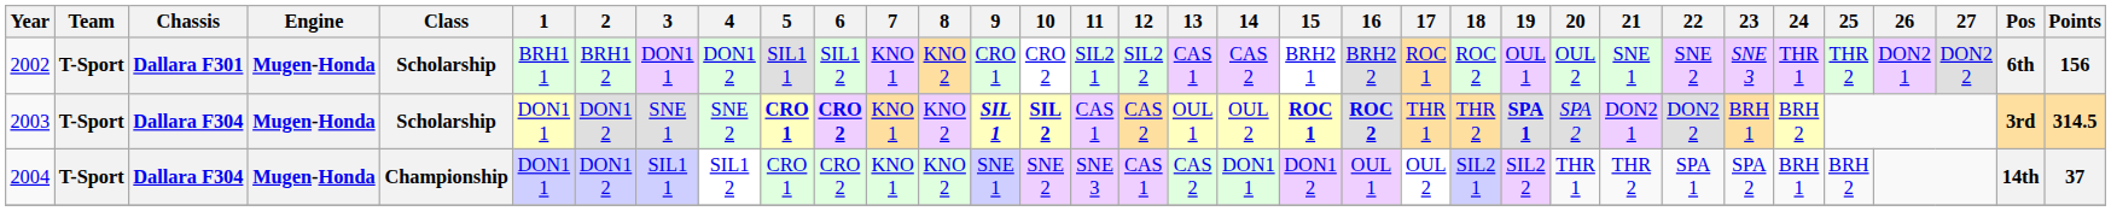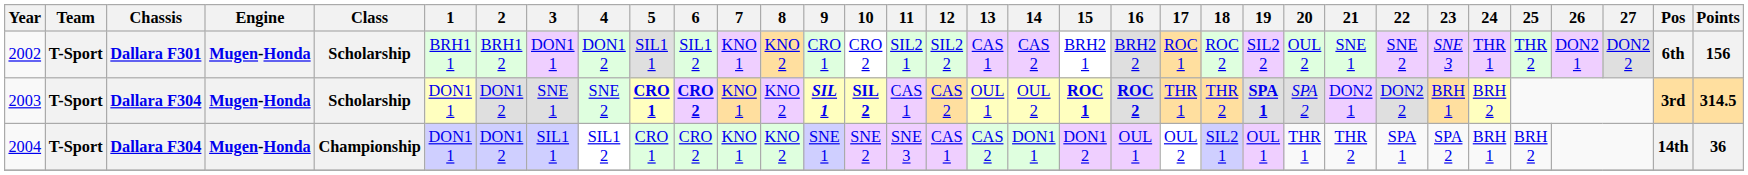2002 | 19: OUL 1 -> SIL2 2
2004 | 19: SIL2 2 -> OUL 1
2004 | Points: 37 -> 36
